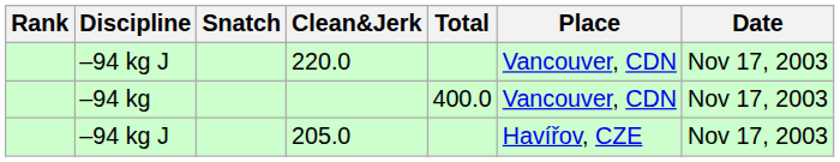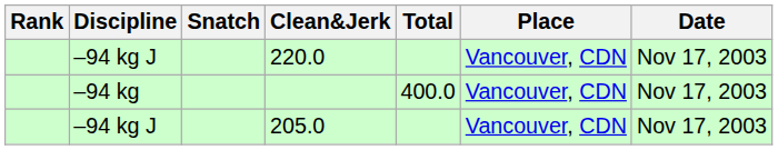205.0 | Place: Havířov, CZE -> Vancouver, CDN
